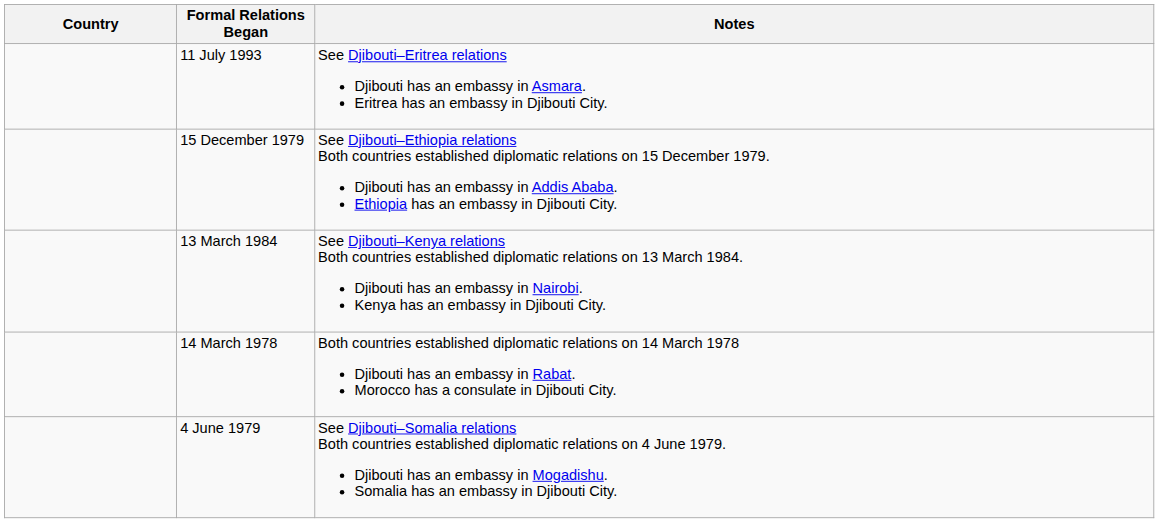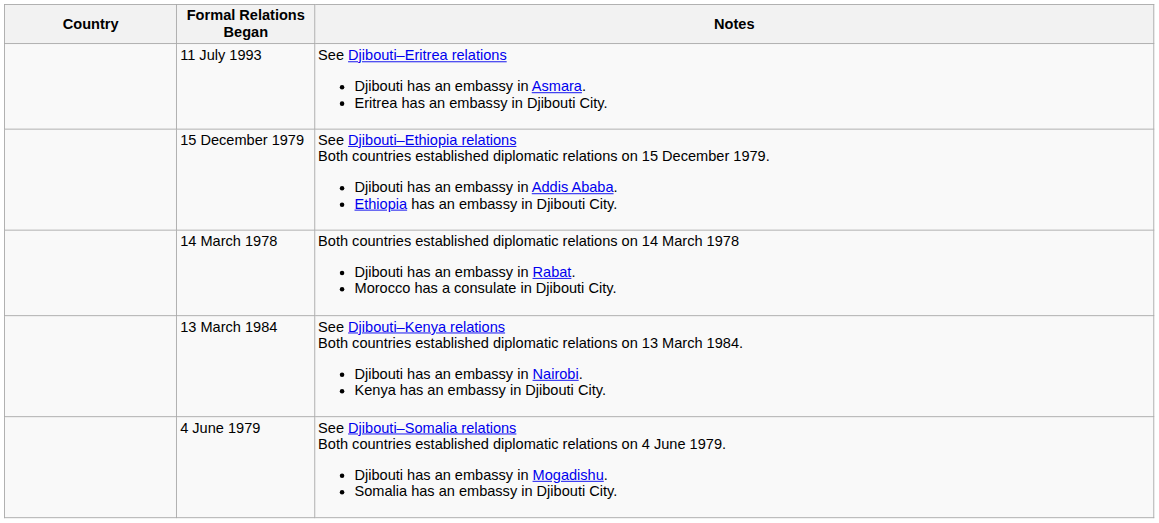rows swapped: 13 March 1984 <-> 14 March 1978
